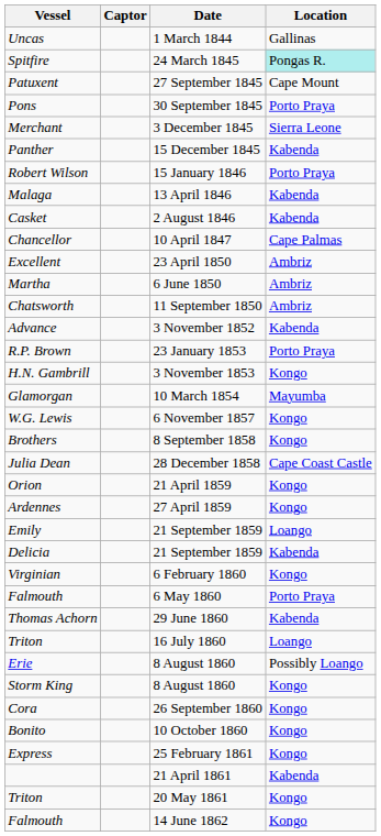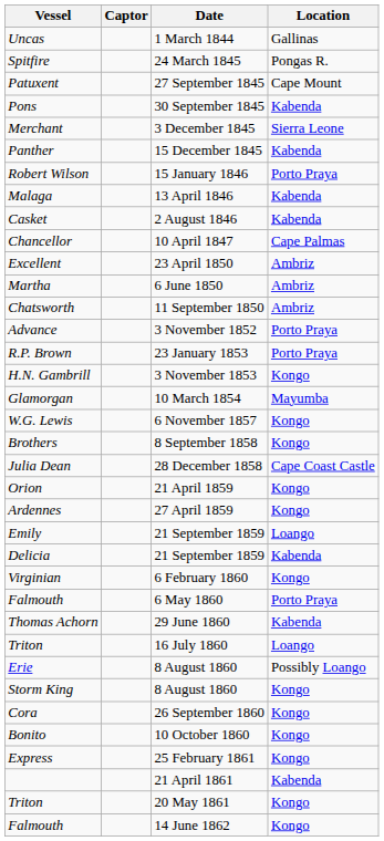Spitfire | Location: paleturquoise background -> no background
Pons | Location: Porto Praya -> Kabenda
Advance | Location: Kabenda -> Porto Praya
